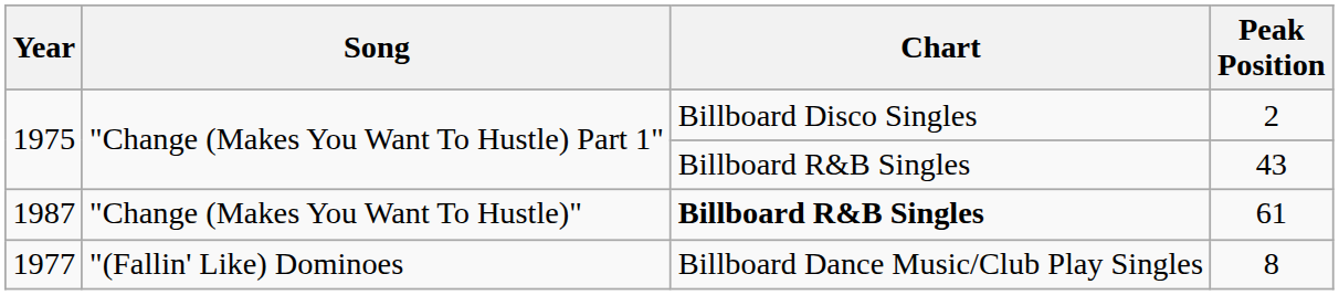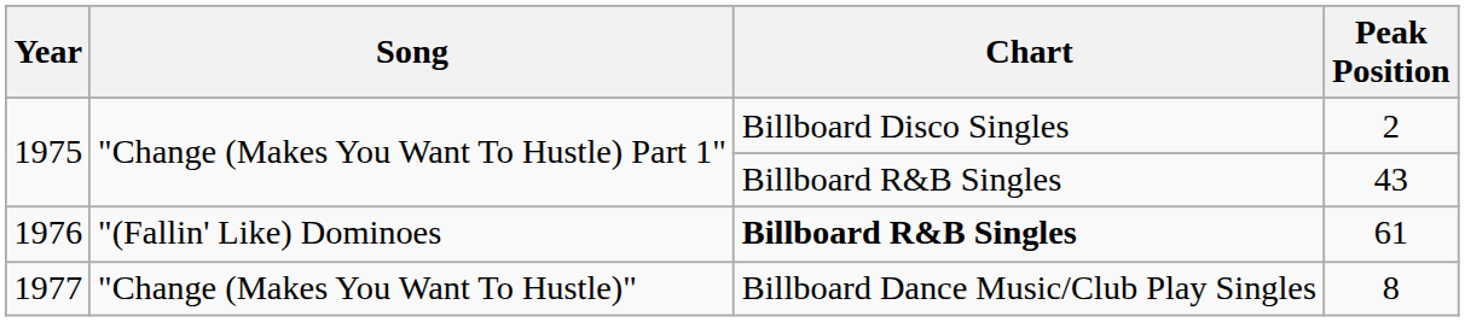61 | Year: 1987 -> 1976
61 | Song: "Change (Makes You Want To Hustle)" -> "(Fallin' Like) Dominoes
8 | Song: "(Fallin' Like) Dominoes -> "Change (Makes You Want To Hustle)"
